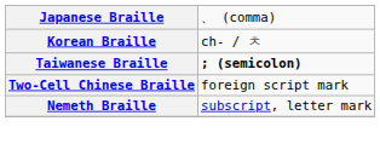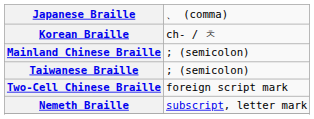+ row: Mainland Chinese Braille | ; (semicolon)
Taiwanese Braille | column 2: bold -> normal
